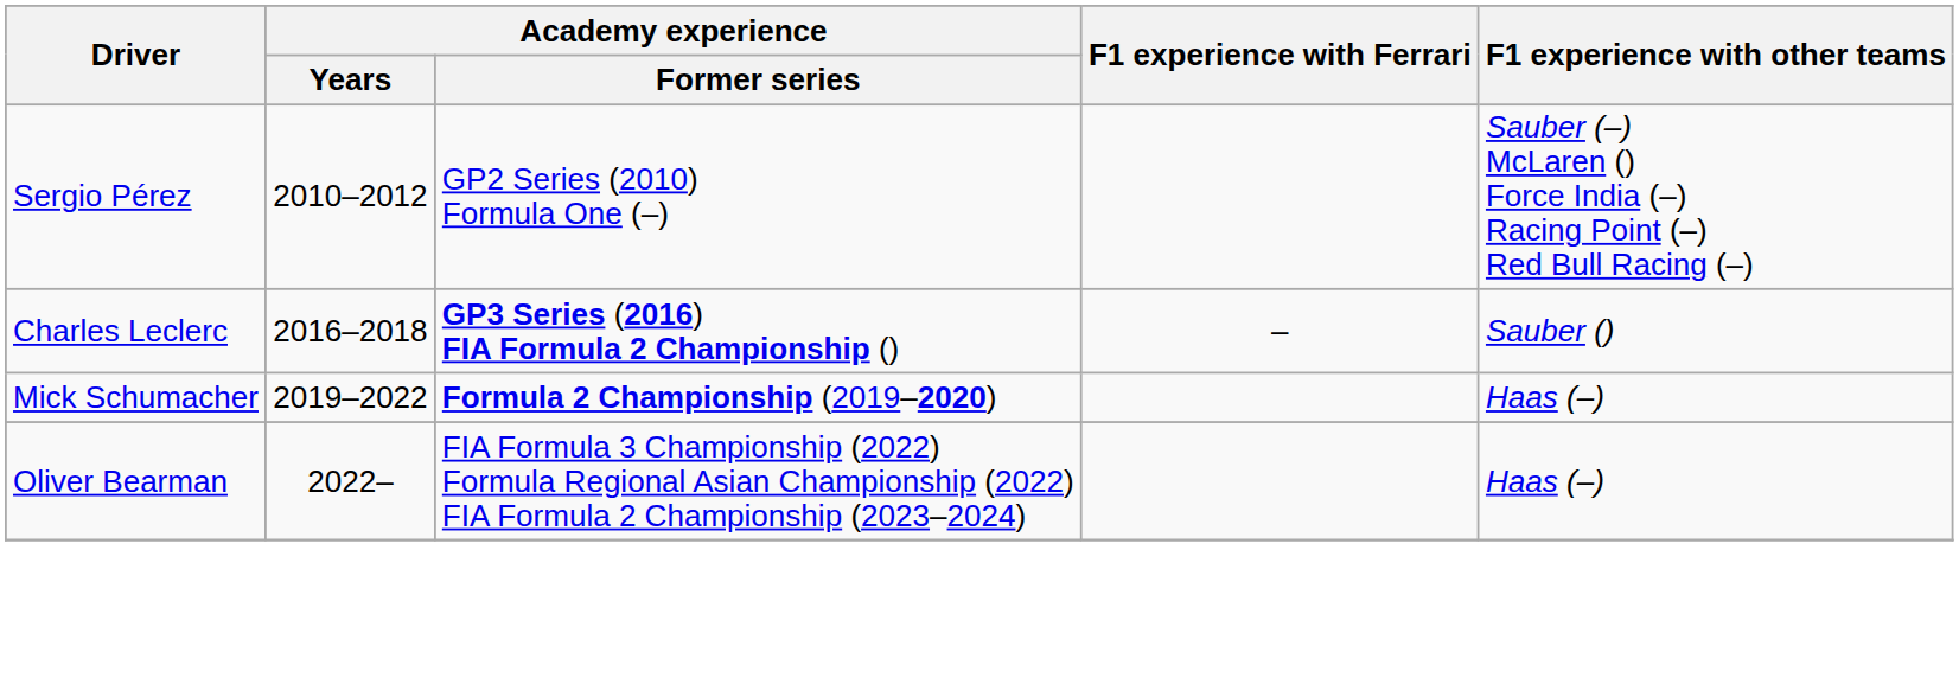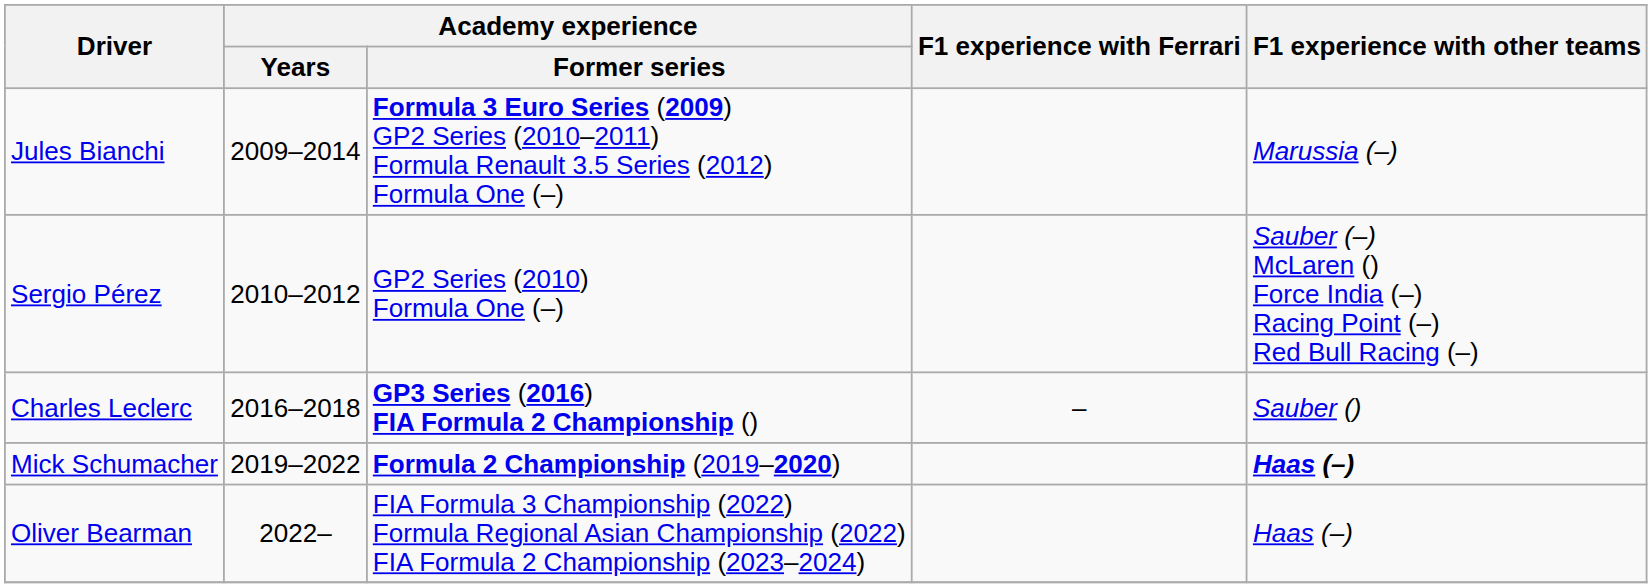+ row: Jules Bianchi | 2009–2014 | Formula 3 Euro Series (2009) GP2 Series (2010–2011) Formula Renault 3.5 Series (2012) Formula One (–) | Marussia (–)
Mick Schumacher | F1 experience with other teams: normal -> bold
